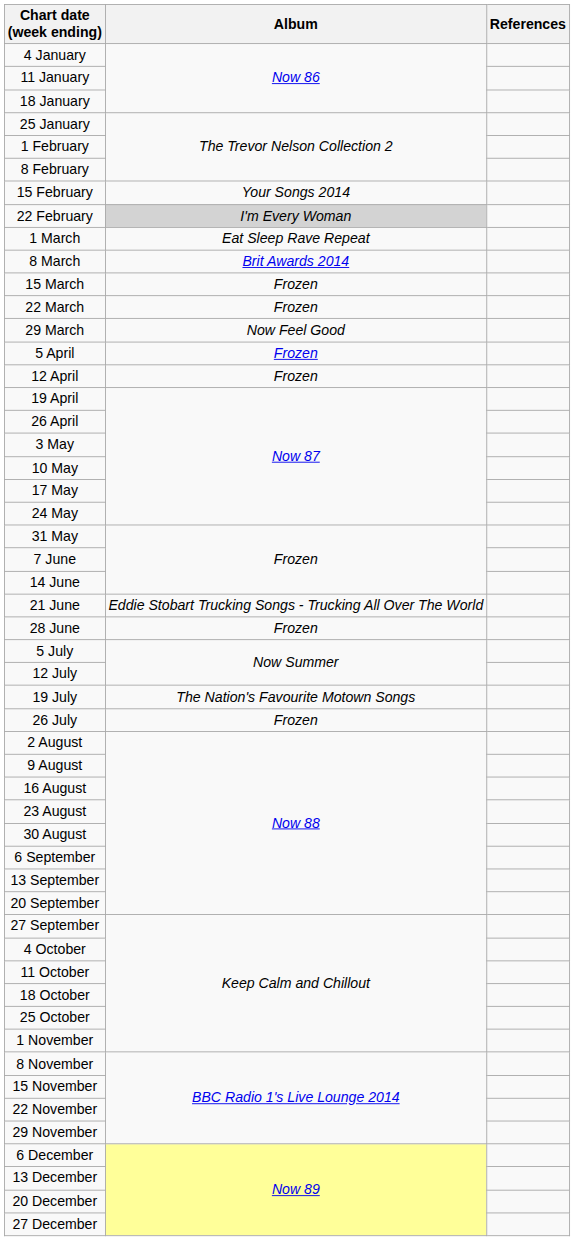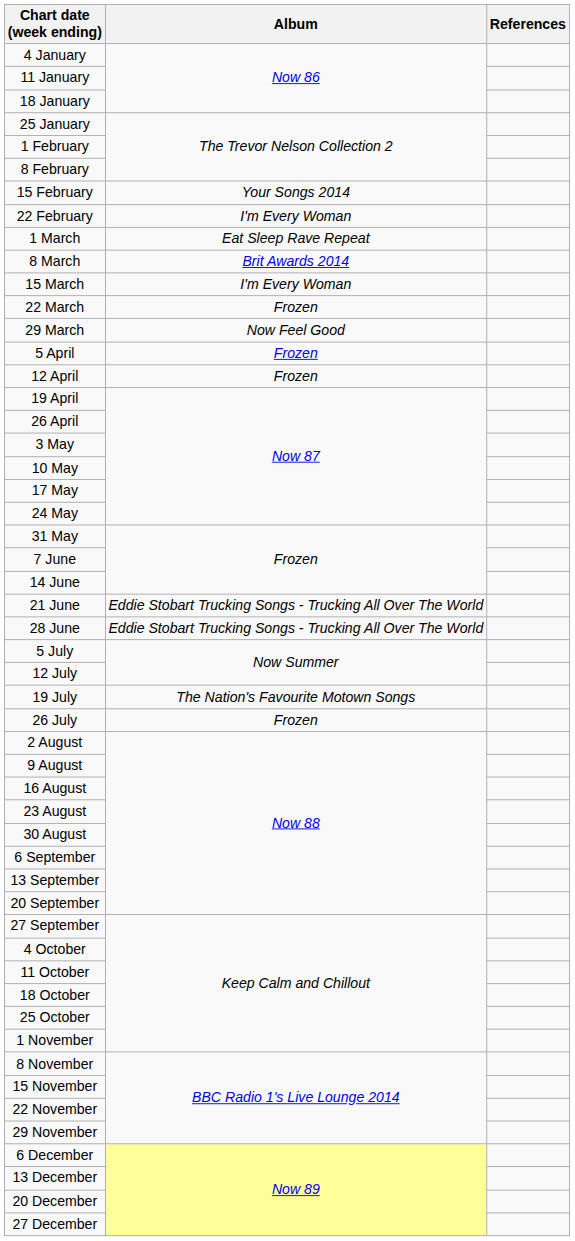22 February | Album: lightgrey background -> no background
15 March | Album: Frozen -> I'm Every Woman
28 June | Album: Frozen -> Eddie Stobart Trucking Songs - Trucking All Over The World
